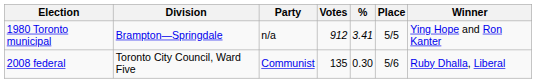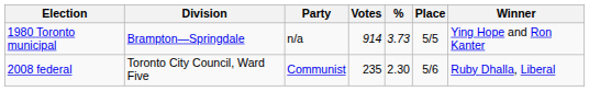1980 Toronto municipal | Votes: 912 -> 914
1980 Toronto municipal | %: 3.41 -> 3.73
2008 federal | Votes: 135 -> 235
2008 federal | %: 0.30 -> 2.30
